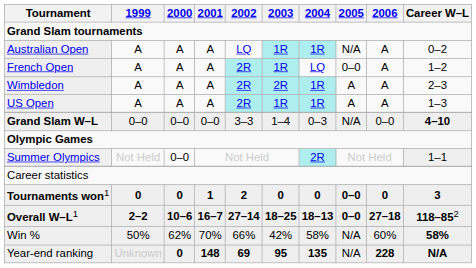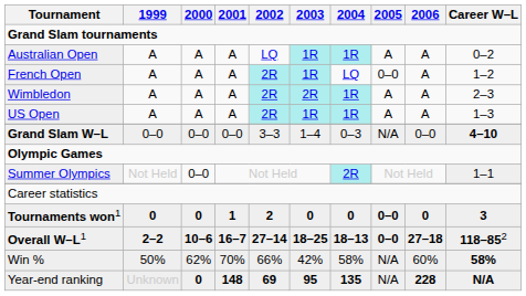Australian Open | 2005: N/A -> A
